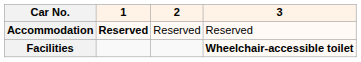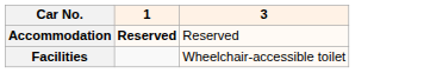- column: 2 | Reserved
Facilities | 3: bold -> normal
